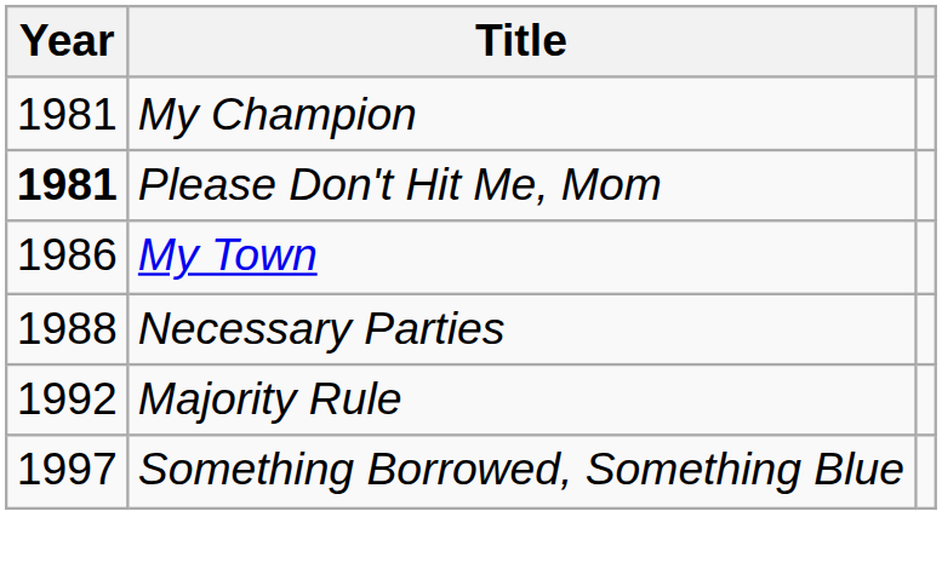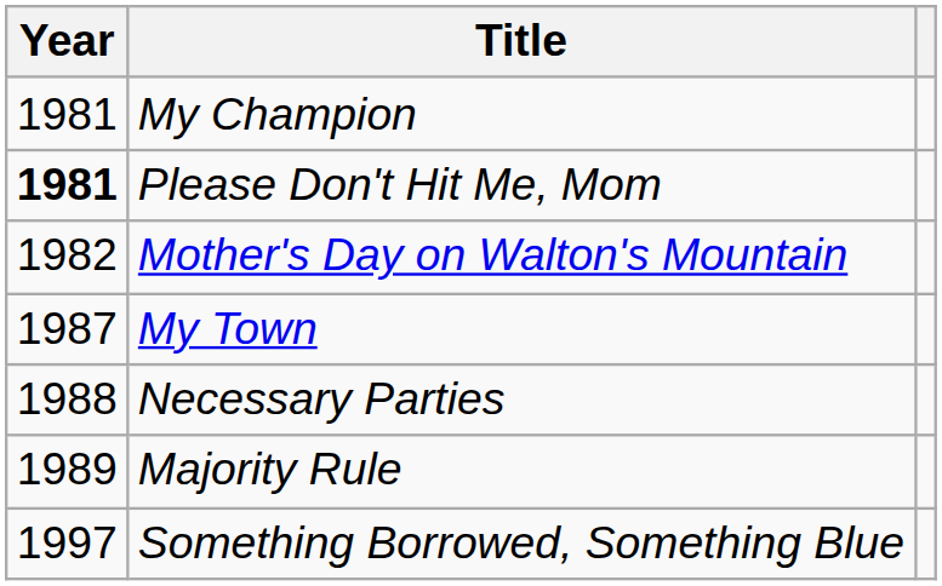+ row: 1982 | Mother's Day on Walton's Mountain
My Town | Year: 1986 -> 1987
Majority Rule | Year: 1992 -> 1989
